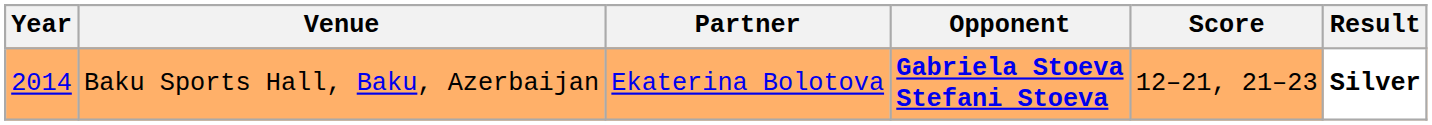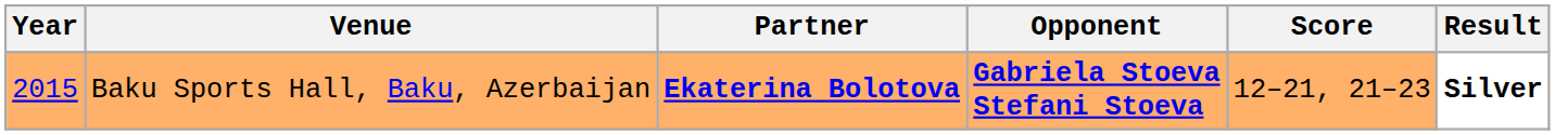Baku Sports Hall, Baku, Azerbaijan | Year: 2014 -> 2015
Baku Sports Hall, Baku, Azerbaijan | Partner: normal -> bold
